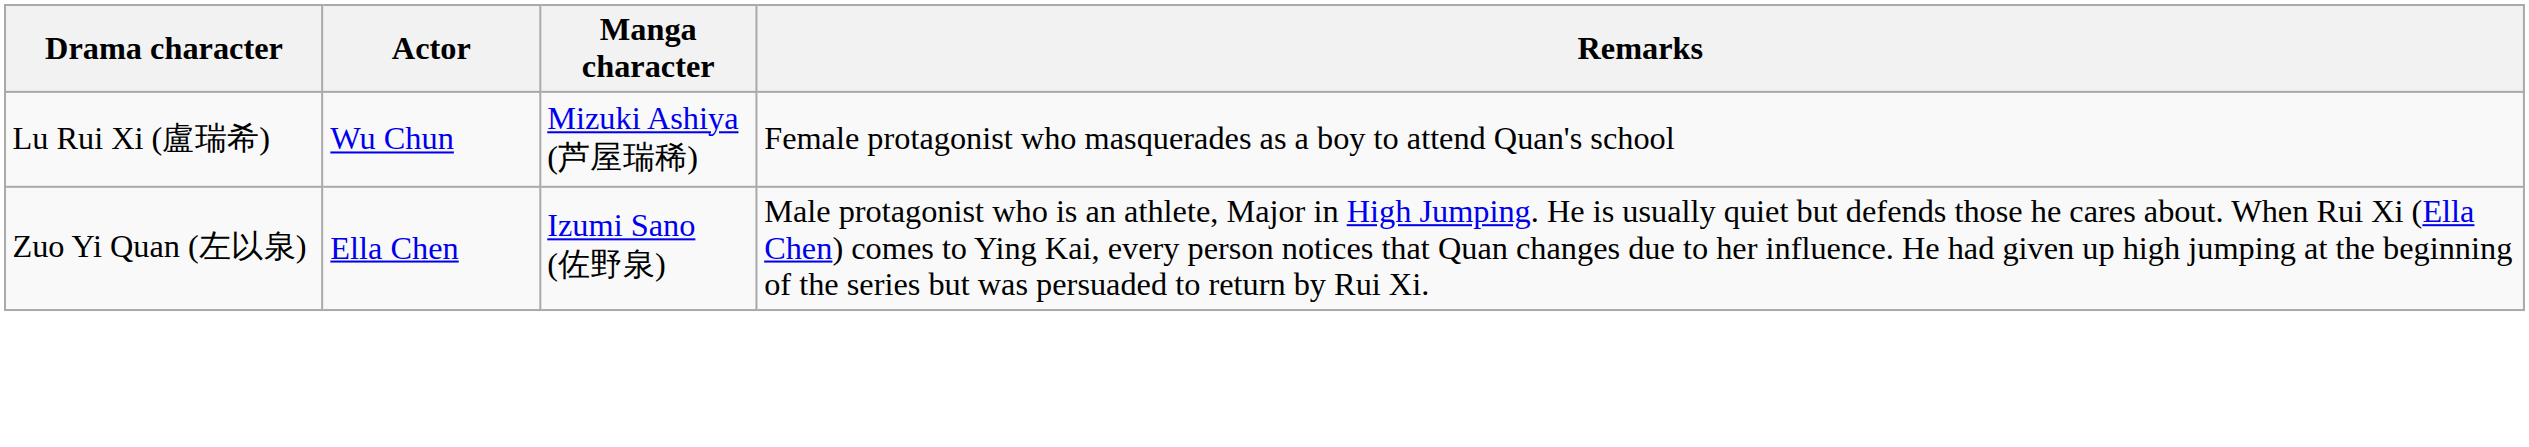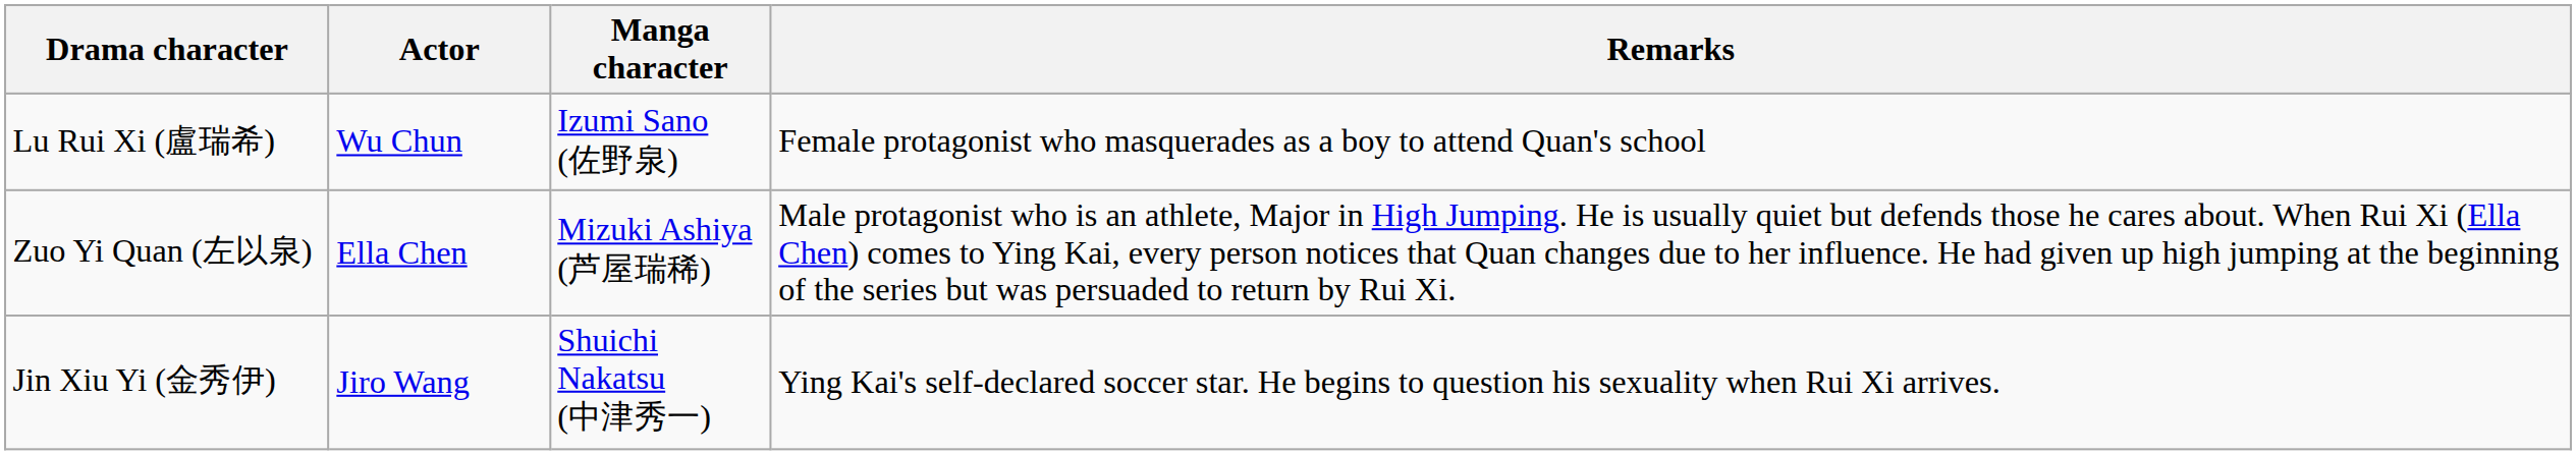Lu Rui Xi (盧瑞希) | Manga character: Mizuki Ashiya (芦屋瑞稀) -> Izumi Sano (佐野泉)
Zuo Yi Quan (左以泉) | Manga character: Izumi Sano (佐野泉) -> Mizuki Ashiya (芦屋瑞稀)
+ row: Jin Xiu Yi (金秀伊) | Jiro Wang | Shuichi Nakatsu (中津秀一) | Ying Kai's self-declared soccer star. He begins to question his sexuality when Rui Xi arrives.
